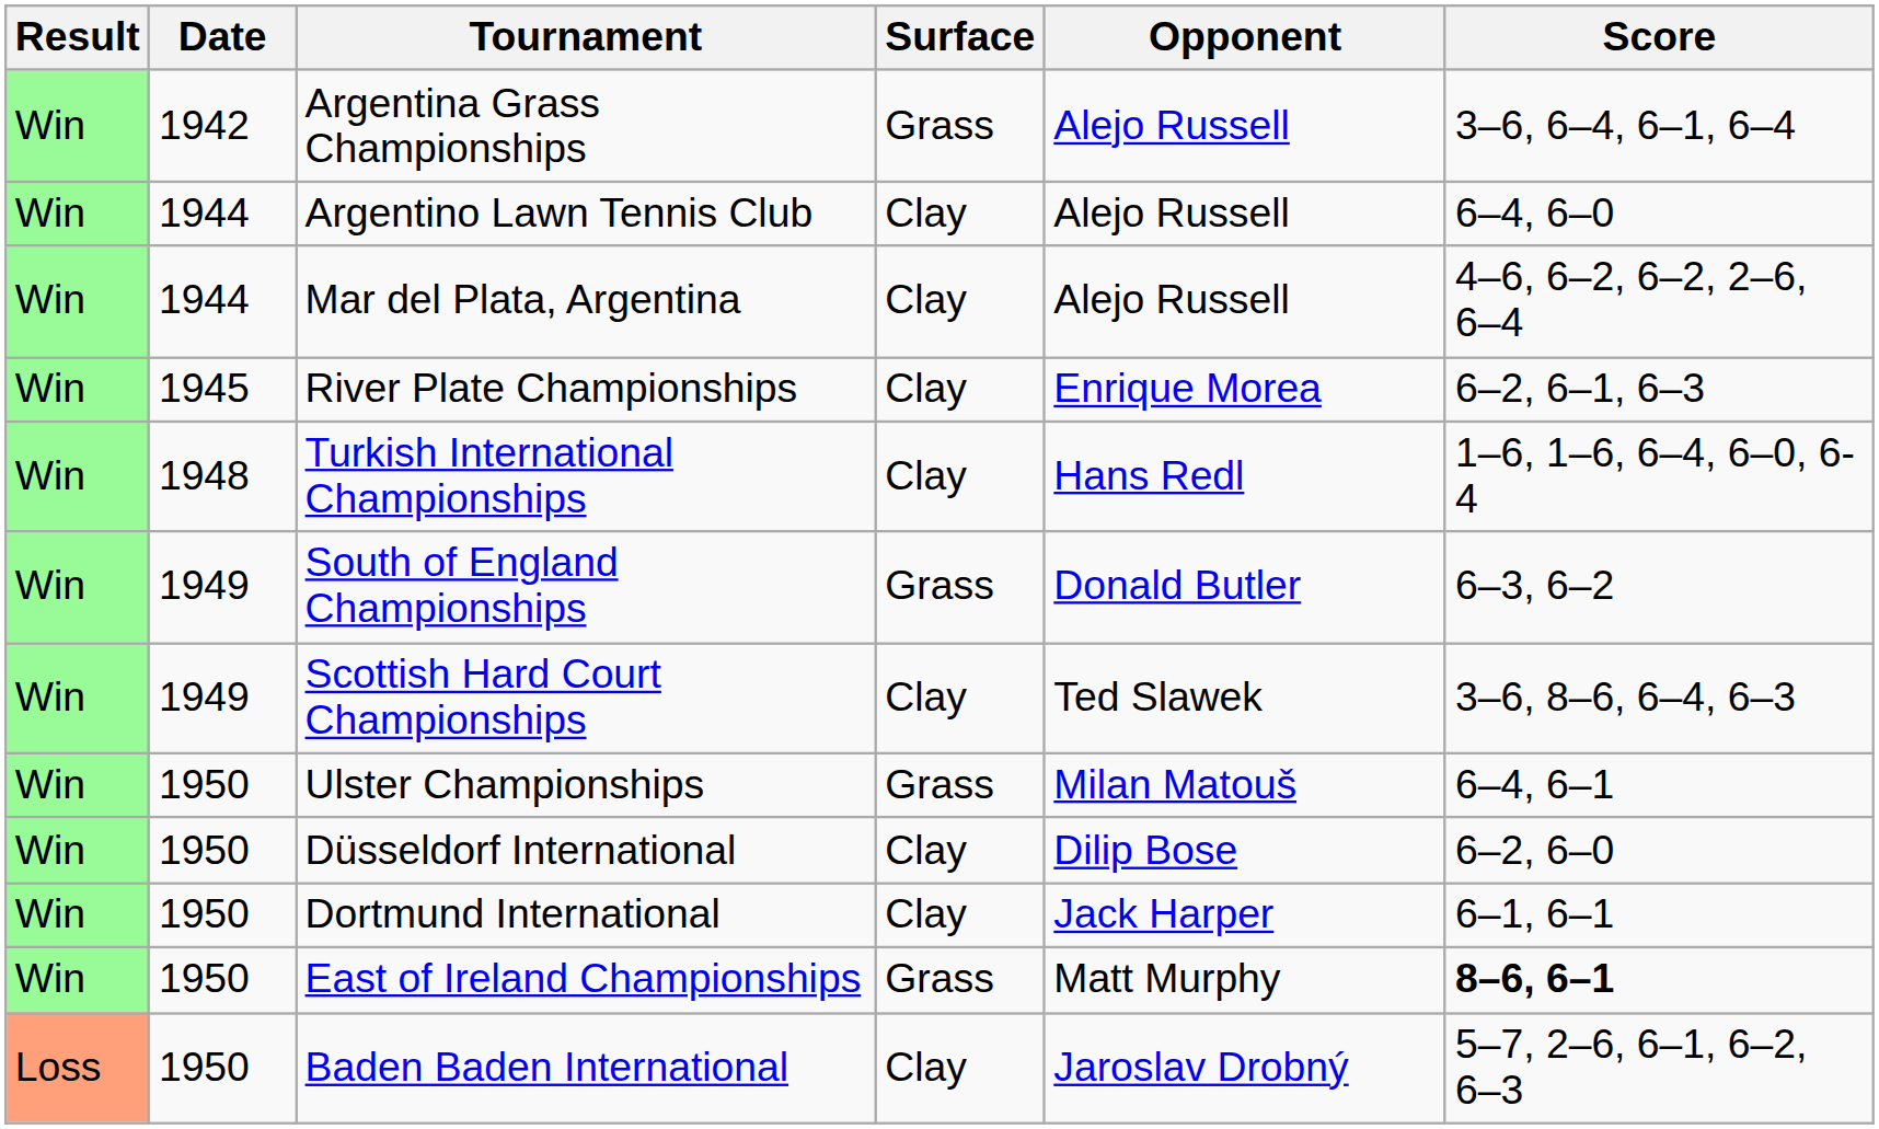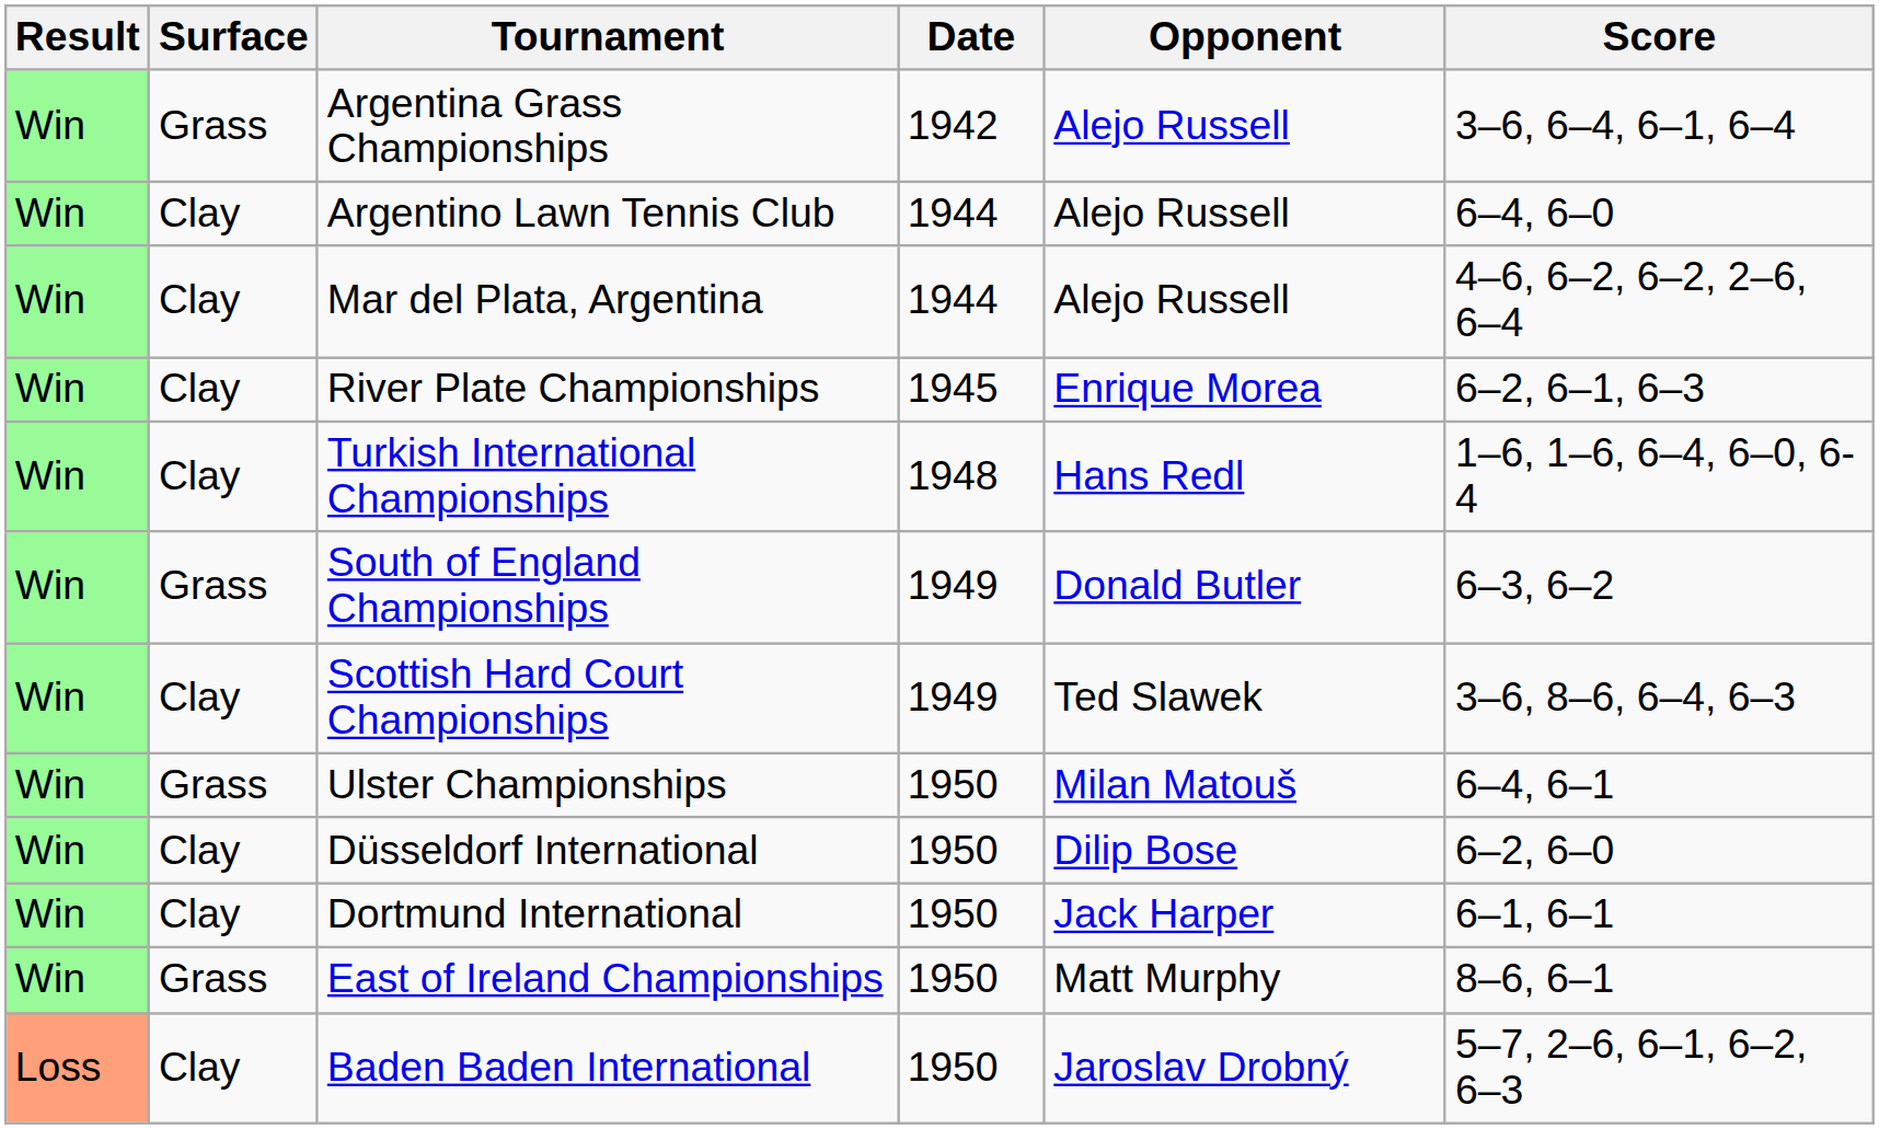columns swapped: Date <-> Surface
East of Ireland Championships | Score: bold -> normal
